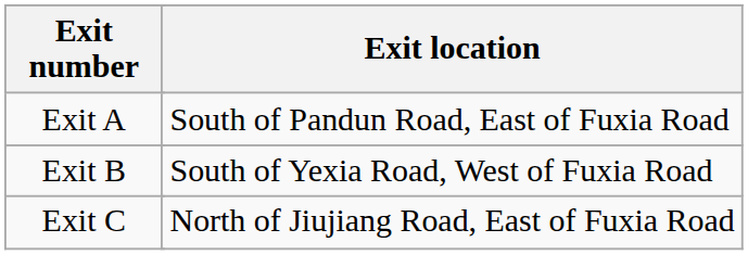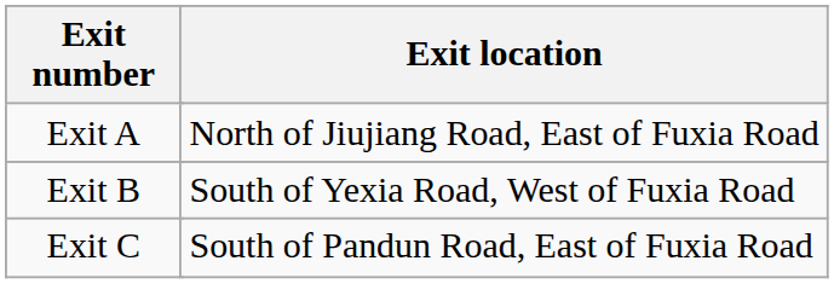Exit A | Exit location: South of Pandun Road, East of Fuxia Road -> North of Jiujiang Road, East of Fuxia Road
Exit C | Exit location: North of Jiujiang Road, East of Fuxia Road -> South of Pandun Road, East of Fuxia Road
